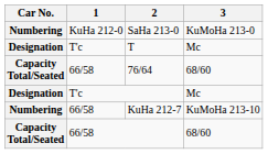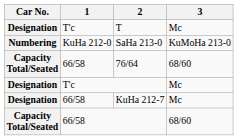rows swapped: T <-> SaHa 213-0
KuHa 212-7 | Car No.: Numbering -> Designation
KuHa 212-7 | 3: KuMoHa 213-10 -> Mc
